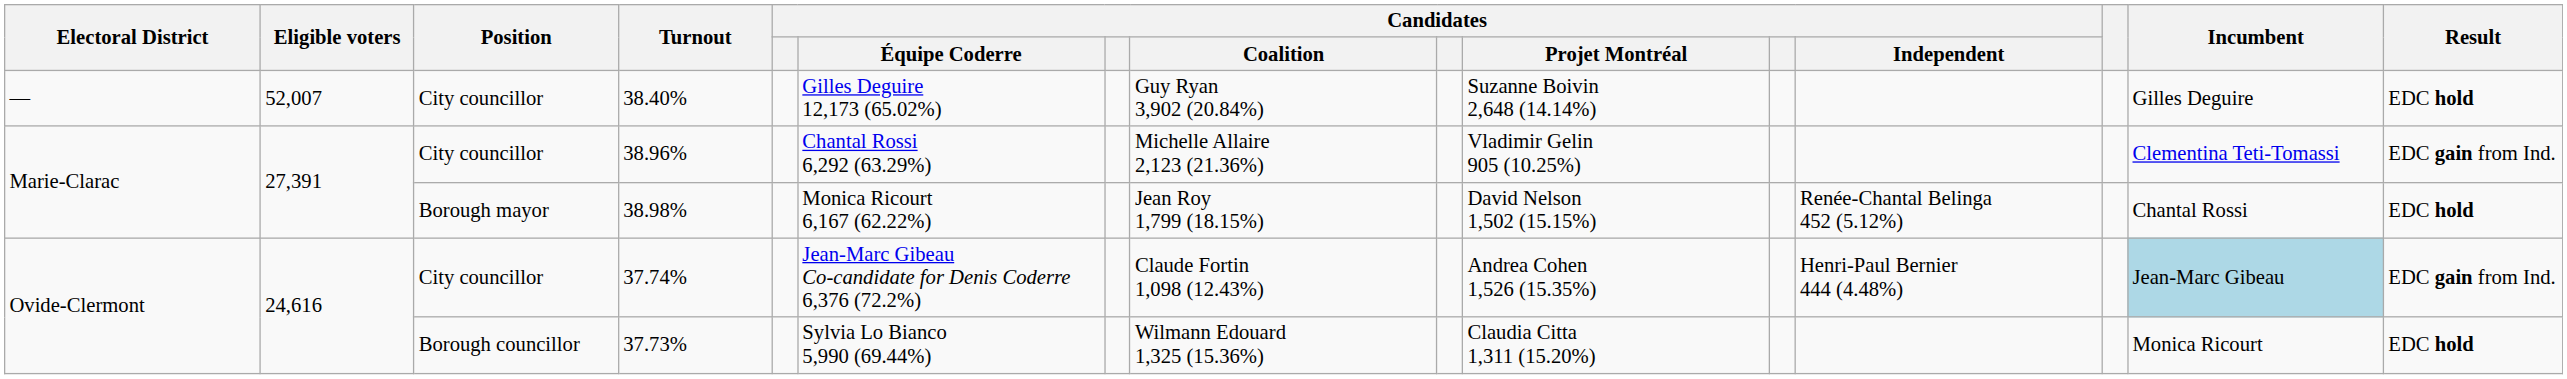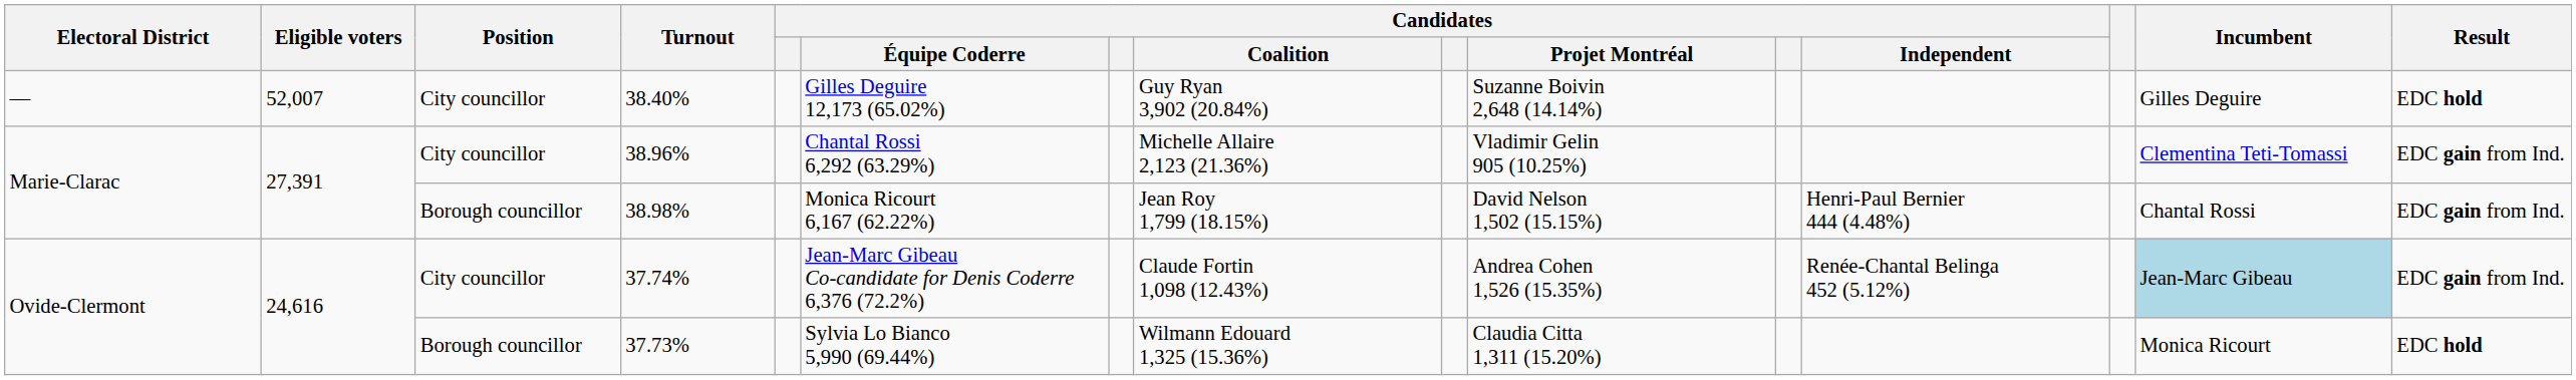38.98% | Position: Borough mayor -> Borough councillor
38.98% | Candidates / Independent: Renée-Chantal Belinga 452 (5.12%) -> Henri-Paul Bernier 444 (4.48%)
38.98% | Result: EDC hold -> EDC gain from Ind.
37.74% | Candidates / Independent: Henri-Paul Bernier 444 (4.48%) -> Renée-Chantal Belinga 452 (5.12%)
